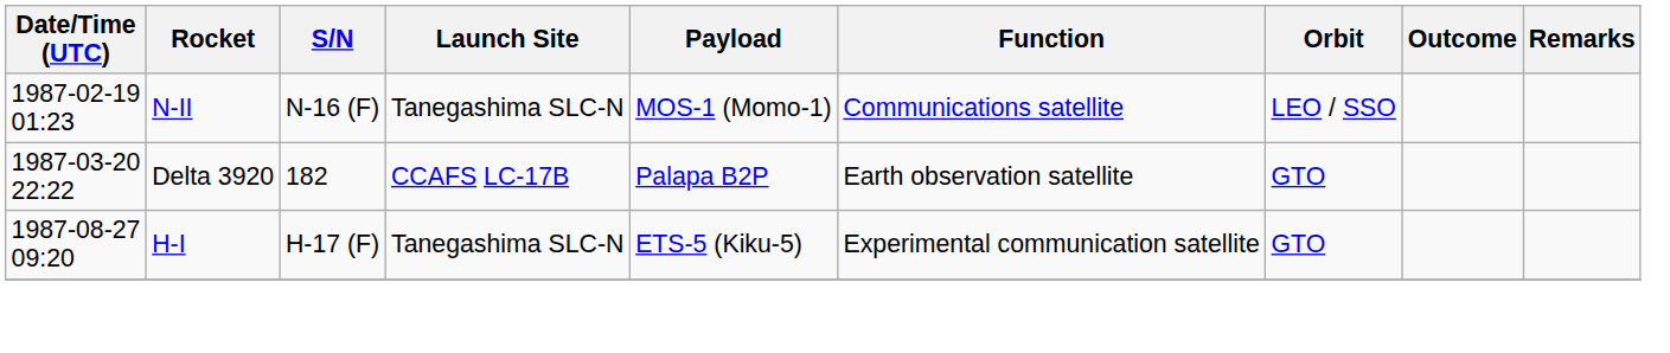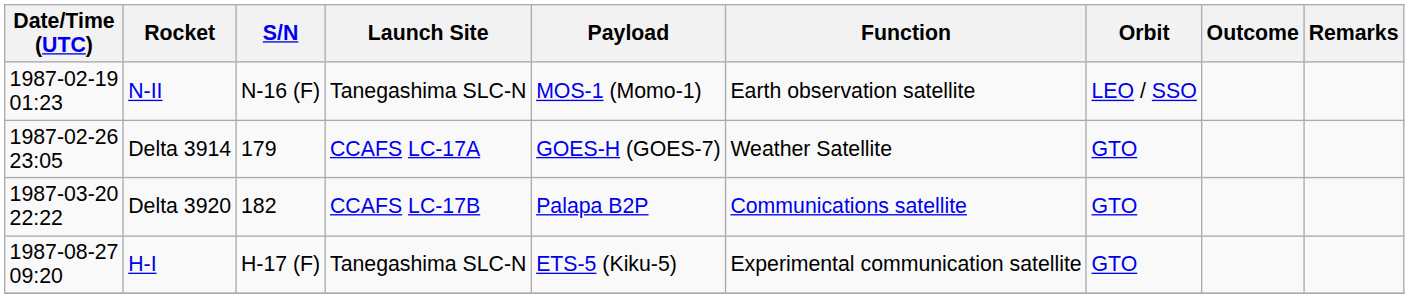N-II | Function: Communications satellite -> Earth observation satellite
+ row: 1987-02-26 23:05 | Delta 3914 | 179 | CCAFS LC-17A | GOES-H (GOES-7) | Weather Satellite | GTO
Delta 3920 | Function: Earth observation satellite -> Communications satellite
